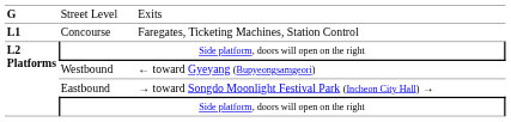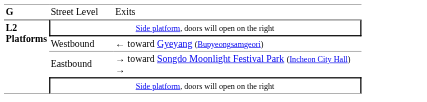- row: L1 | Concourse | Faregates, Ticketing Machines, Station Control
